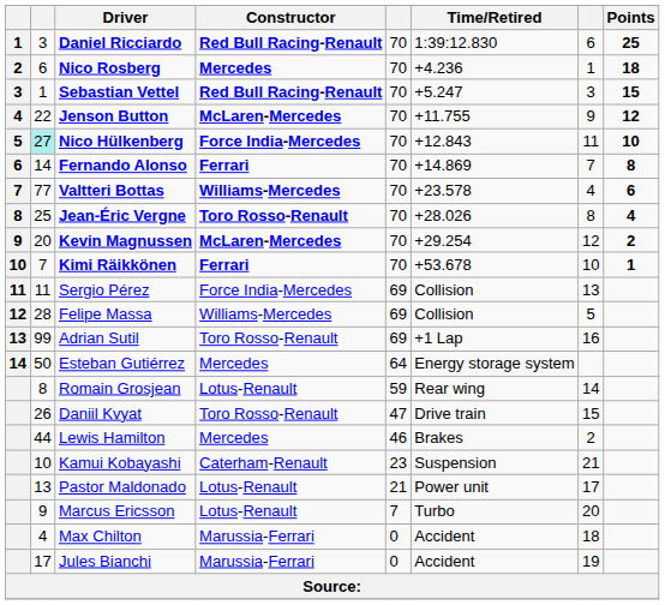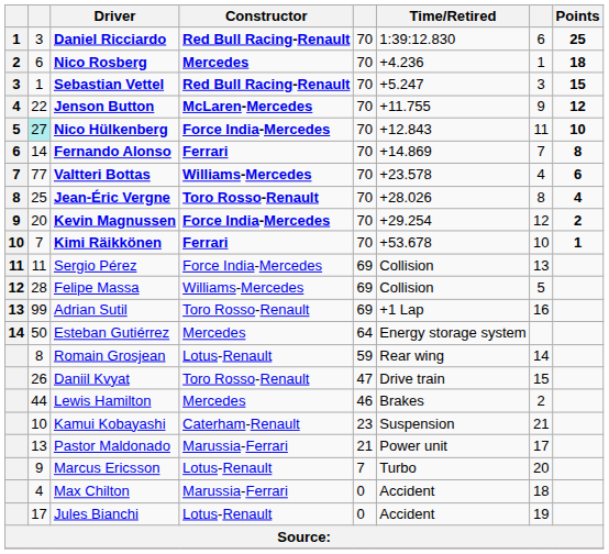Kevin Magnussen | Constructor: McLaren-Mercedes -> Force India-Mercedes
Pastor Maldonado | Constructor: Lotus-Renault -> Marussia-Ferrari
Jules Bianchi | Constructor: Marussia-Ferrari -> Lotus-Renault
